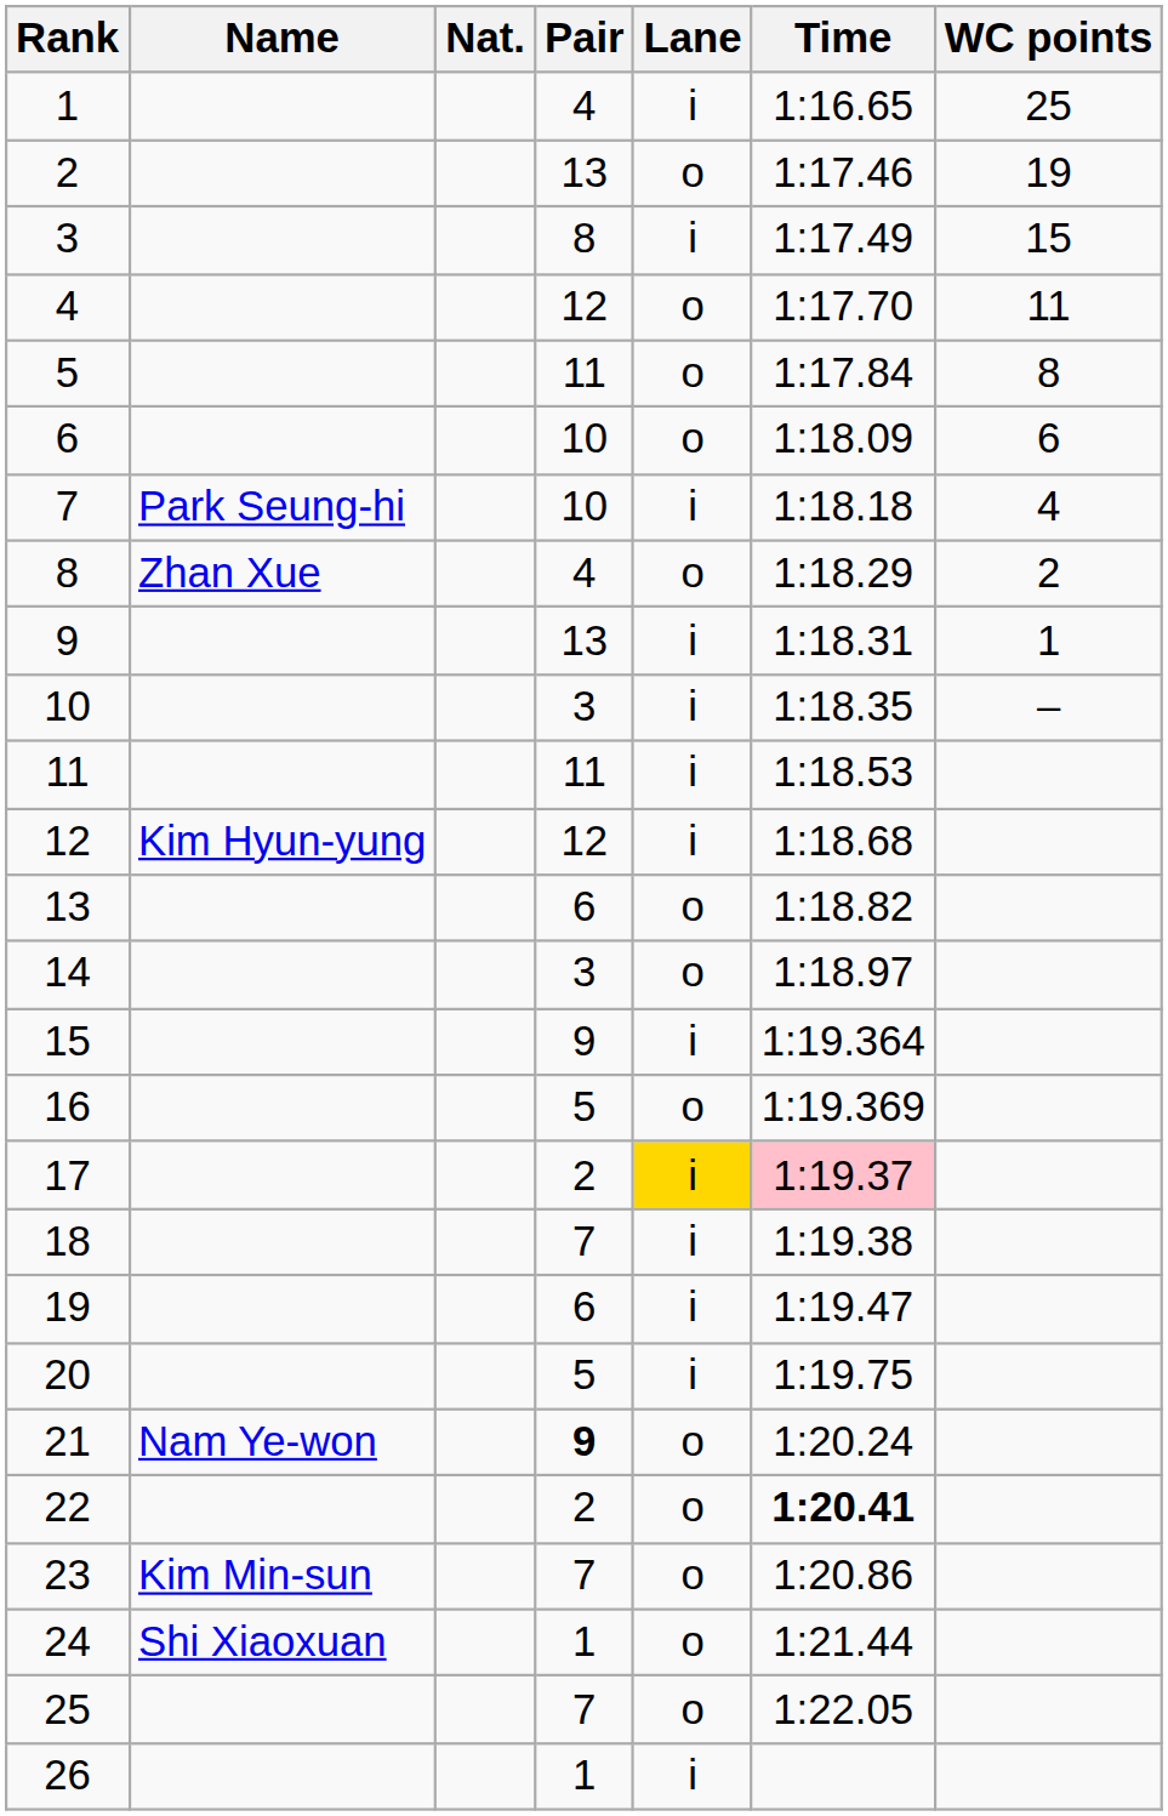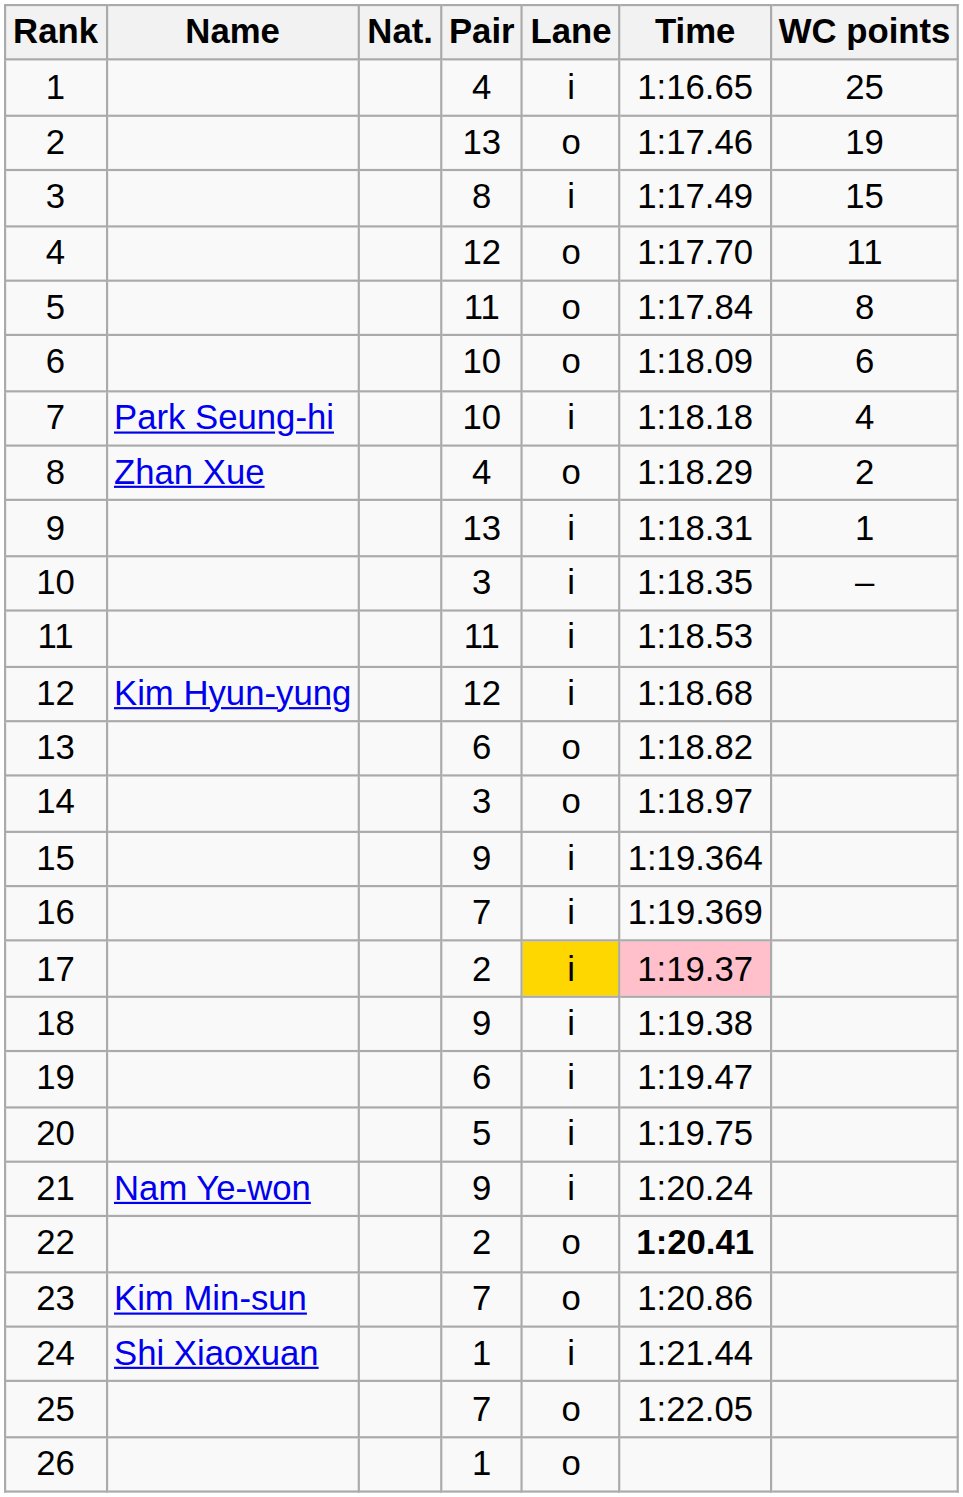16 | Pair: 5 -> 7
16 | Lane: o -> i
18 | Pair: 7 -> 9
21 | Pair: bold -> normal
21 | Lane: o -> i
24 | Lane: o -> i
26 | Lane: i -> o
